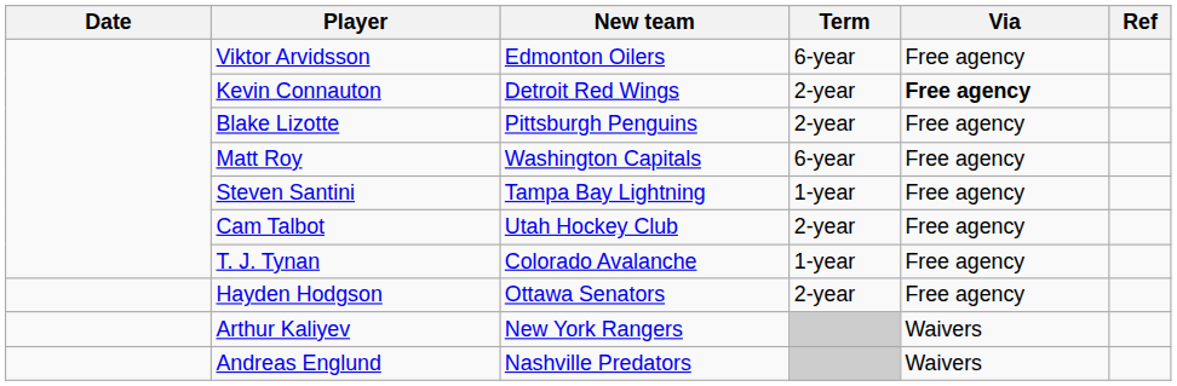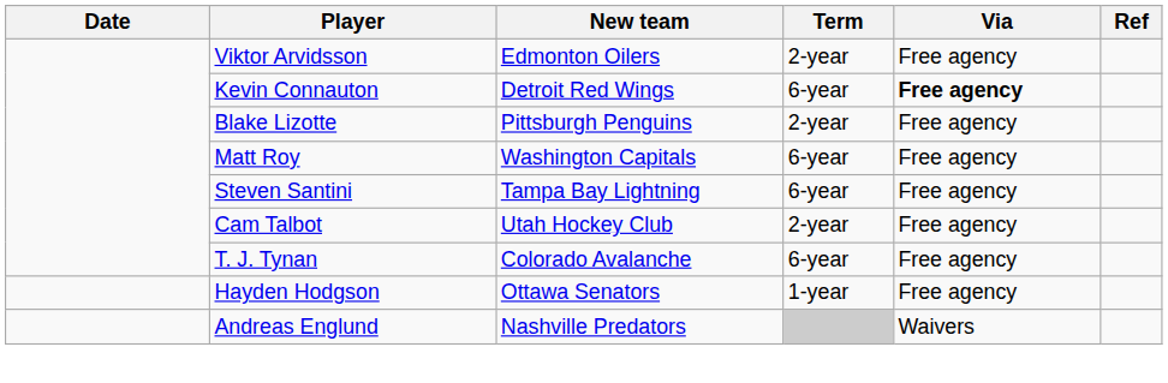Viktor Arvidsson | Term: 6-year -> 2-year
Kevin Connauton | Term: 2-year -> 6-year
Steven Santini | Term: 1-year -> 6-year
T. J. Tynan | Term: 1-year -> 6-year
Hayden Hodgson | Term: 2-year -> 1-year
- row: Arthur Kaliyev | New York Rangers | Waivers
